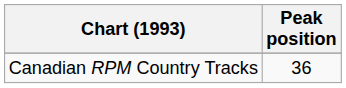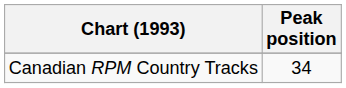Canadian RPM Country Tracks | Peak position: 36 -> 34
